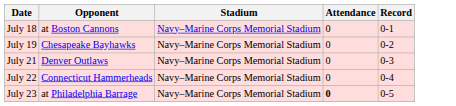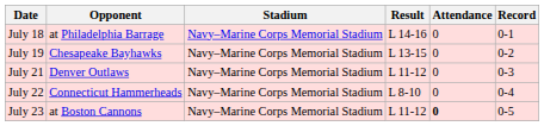+ column: Result | L 14-16 | L 13-15 | L 11-12 | L 8-10 | L 11-12
July 18 | Opponent: at Boston Cannons -> at Philadelphia Barrage
July 23 | Opponent: at Philadelphia Barrage -> at Boston Cannons
